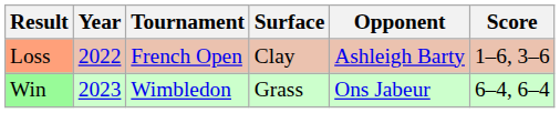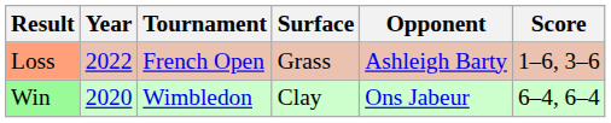Loss | Surface: Clay -> Grass
Win | Year: 2023 -> 2020
Win | Surface: Grass -> Clay
